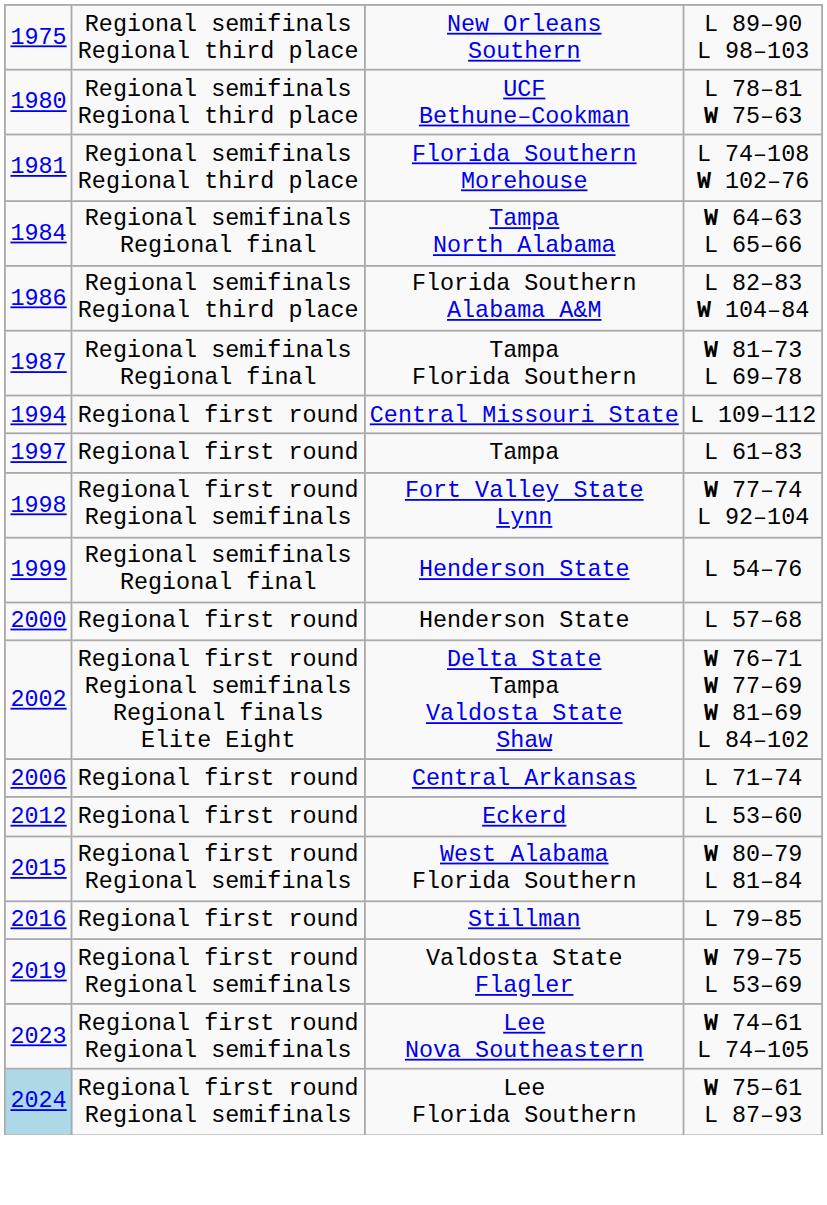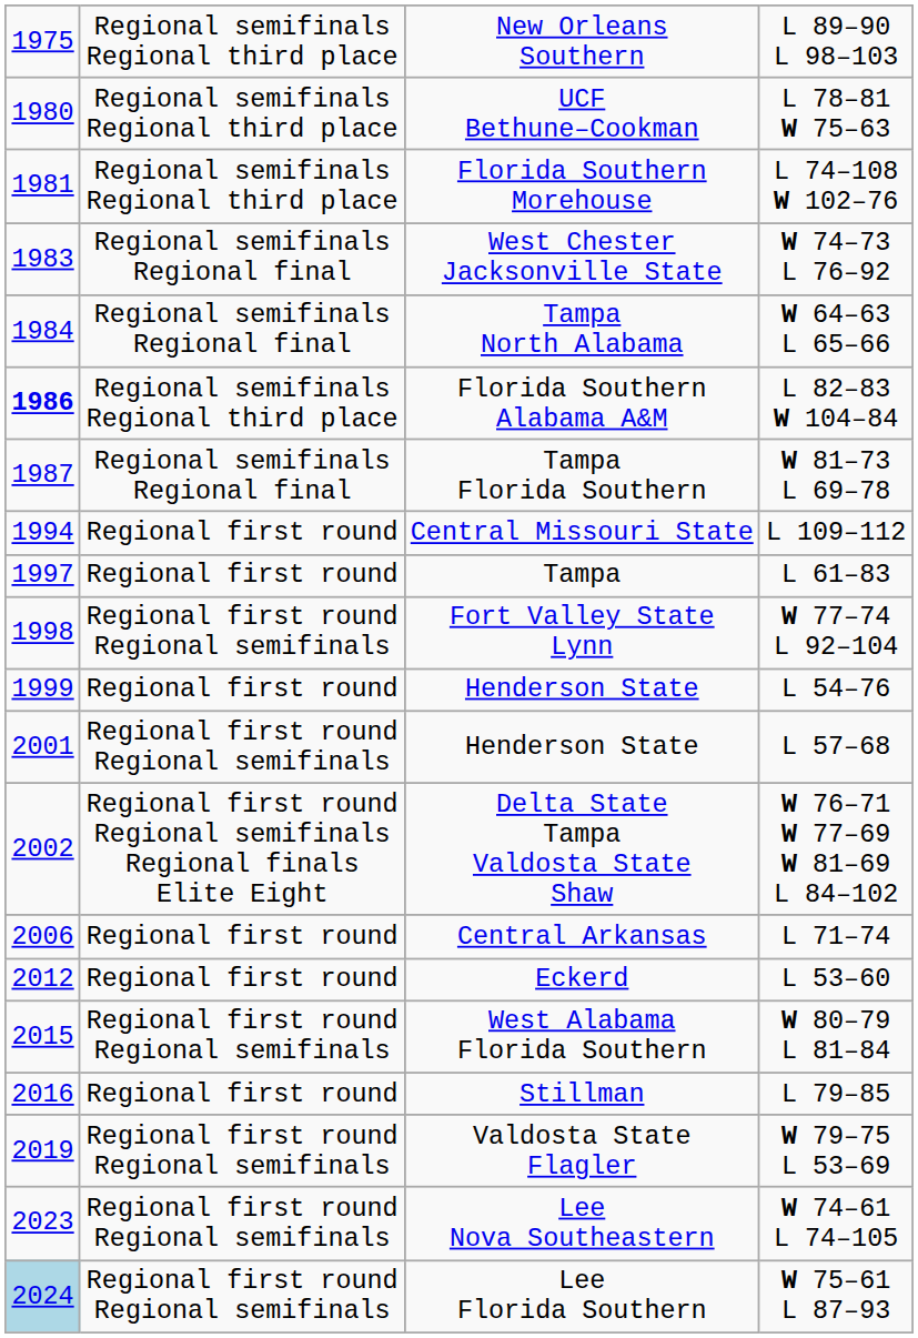+ row: 1983 | Regional semifinals Regional final | West Chester Jacksonville State | W 74–73 L 76–92
L 82–83 W 104–84 | column 1: normal -> bold
L 54–76 | column 2: Regional semifinals Regional final -> Regional first round
L 57–68 | column 1: 2000 -> 2001
L 57–68 | column 2: Regional first round -> Regional first round Regional semifinals
